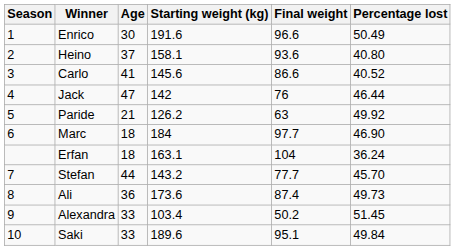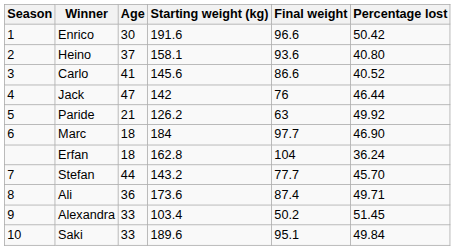Enrico | Percentage lost: 50.49 -> 50.42
Erfan | Starting weight (kg): 163.1 -> 162.8
Ali | Percentage lost: 49.73 -> 49.71
